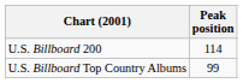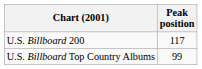U.S. Billboard 200 | Peak position: 114 -> 117
